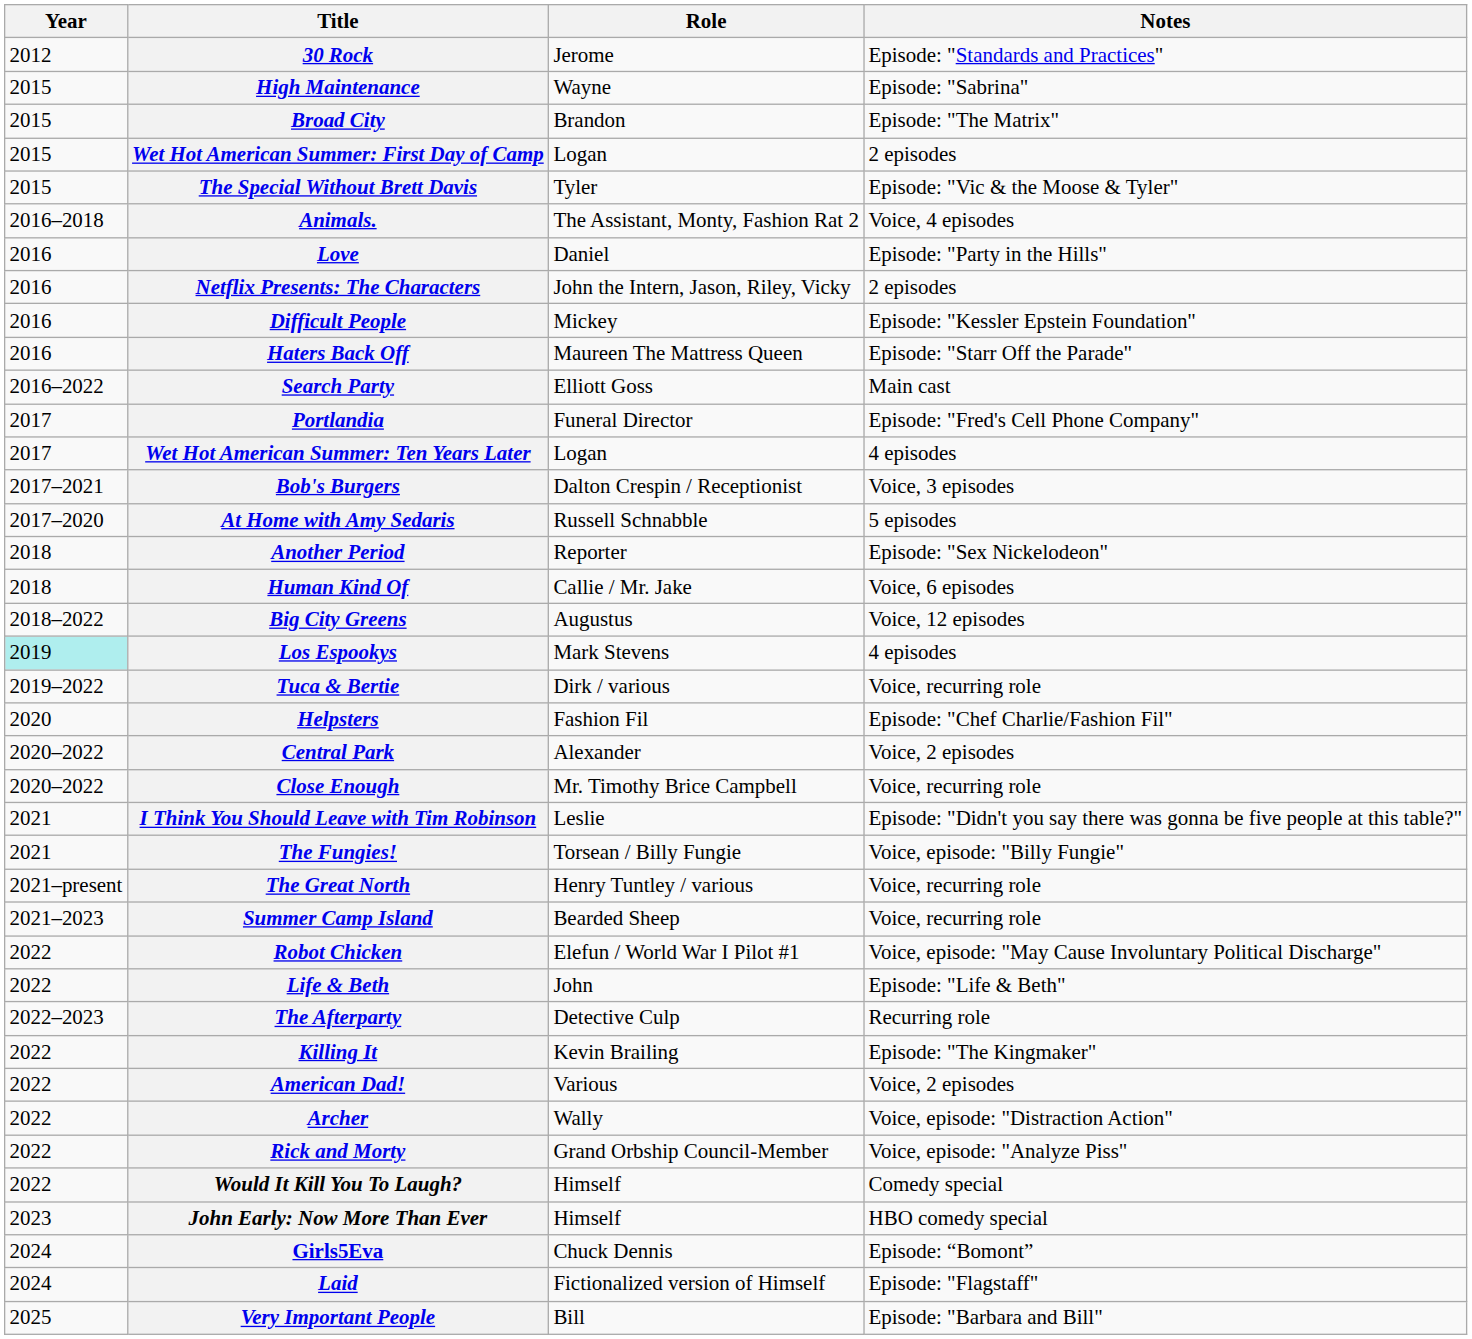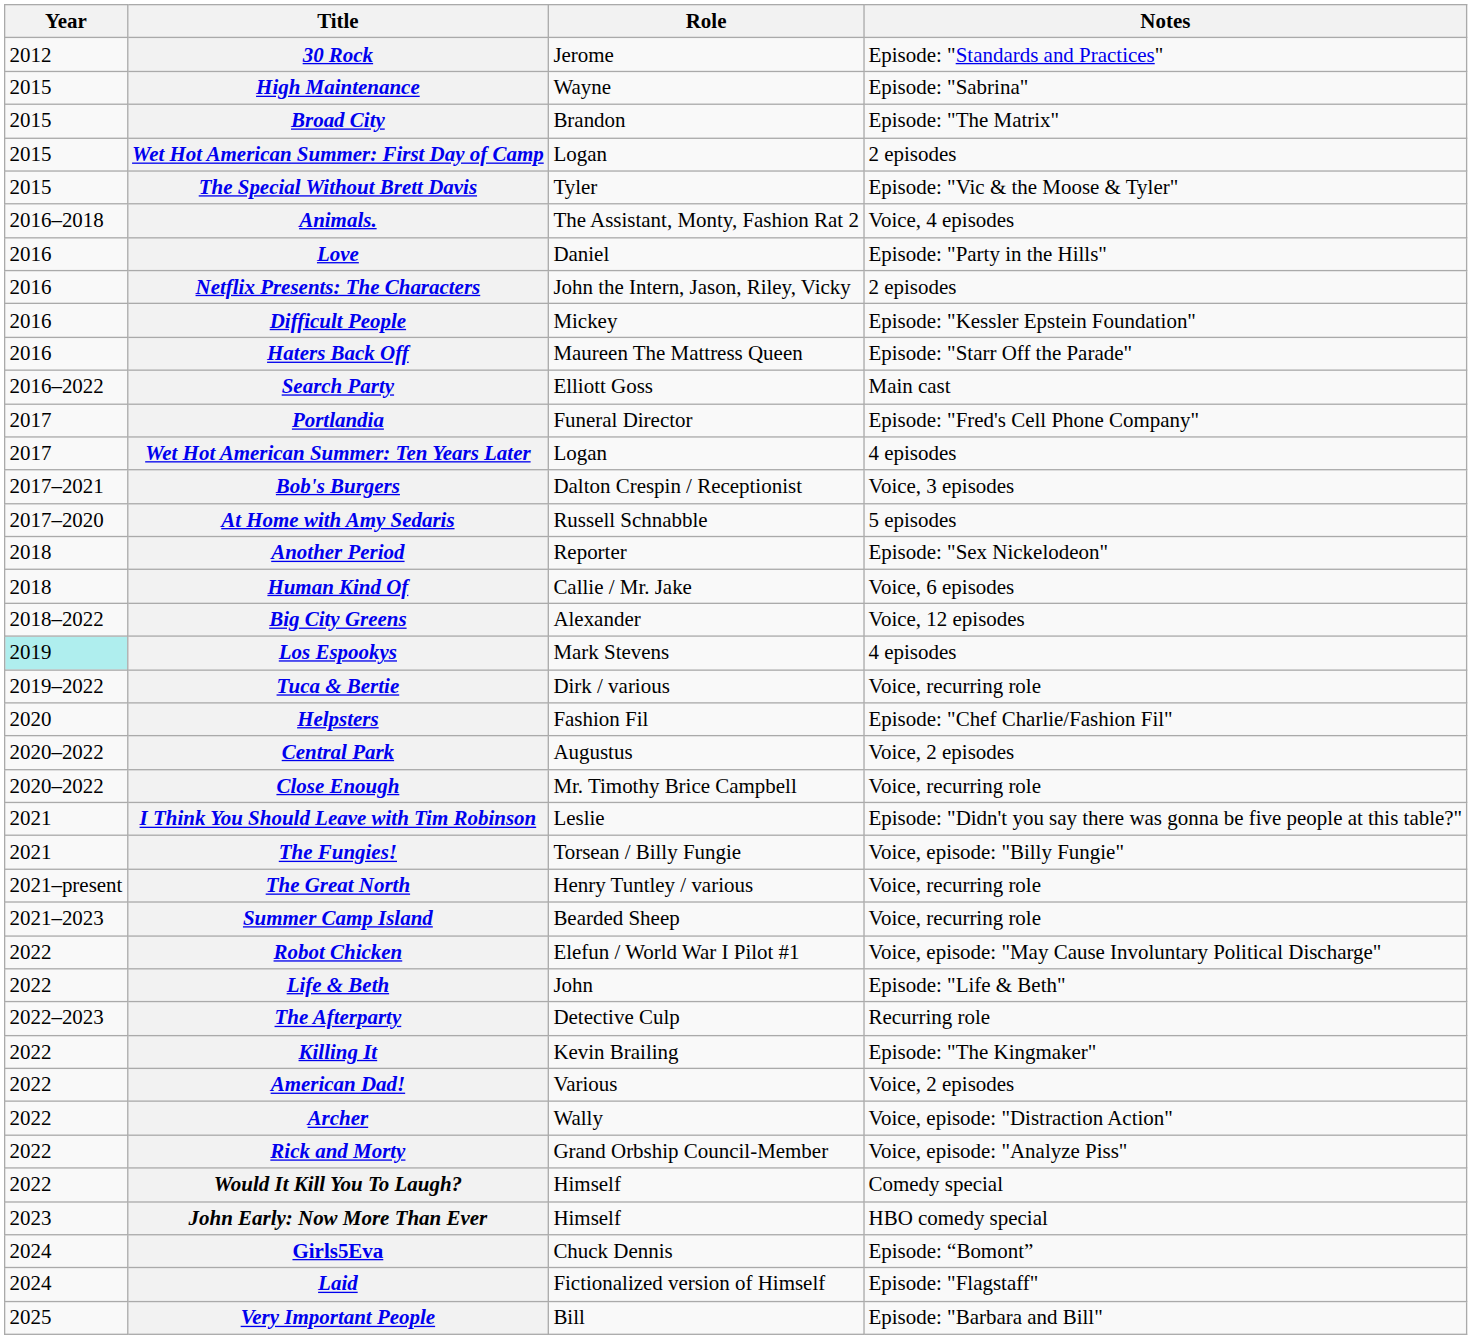Big City Greens | Role: Augustus -> Alexander
Central Park | Role: Alexander -> Augustus
